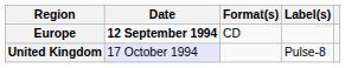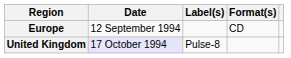columns swapped: Format(s) <-> Label(s)
Europe | Date: bold -> normal
